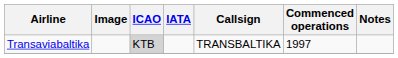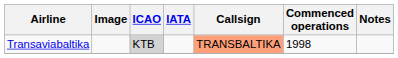Transaviabaltika | Callsign: no background -> lightsalmon background
Transaviabaltika | Commenced operations: 1997 -> 1998
